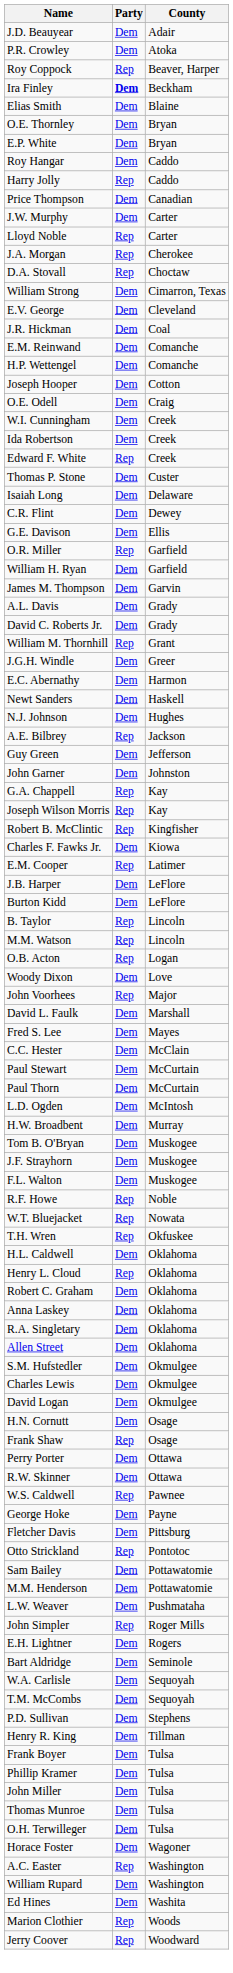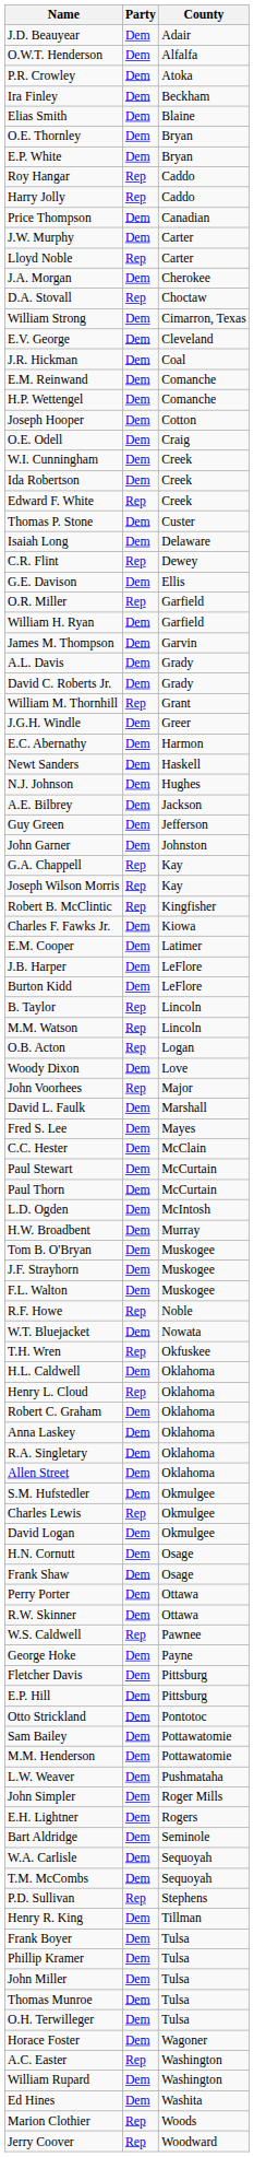+ row: O.W.T. Henderson | Dem | Alfalfa
- row: Roy Coppock | Rep | Beaver, Harper
Ira Finley | Party: bold -> normal
Roy Hangar | Party: Dem -> Rep
J.A. Morgan | Party: Rep -> Dem
C.R. Flint | Party: Dem -> Rep
A.E. Bilbrey | Party: Rep -> Dem
E.M. Cooper | Party: Rep -> Dem
W.T. Bluejacket | Party: Rep -> Dem
Charles Lewis | Party: Dem -> Rep
Frank Shaw | Party: Rep -> Dem
+ row: E.P. Hill | Dem | Pittsburg
Otto Strickland | Party: Rep -> Dem
John Simpler | Party: Rep -> Dem
P.D. Sullivan | Party: Dem -> Rep
